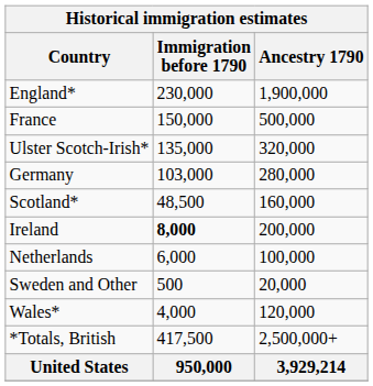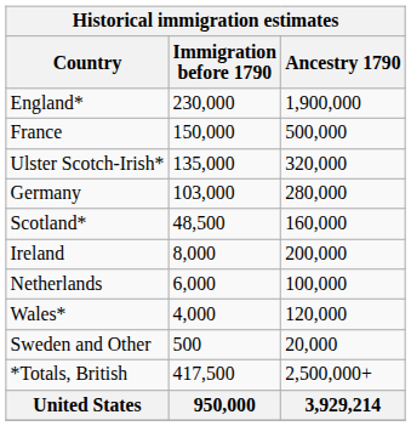Ireland | Immigration before 1790: bold -> normal
rows swapped: Wales* <-> Sweden and Other
